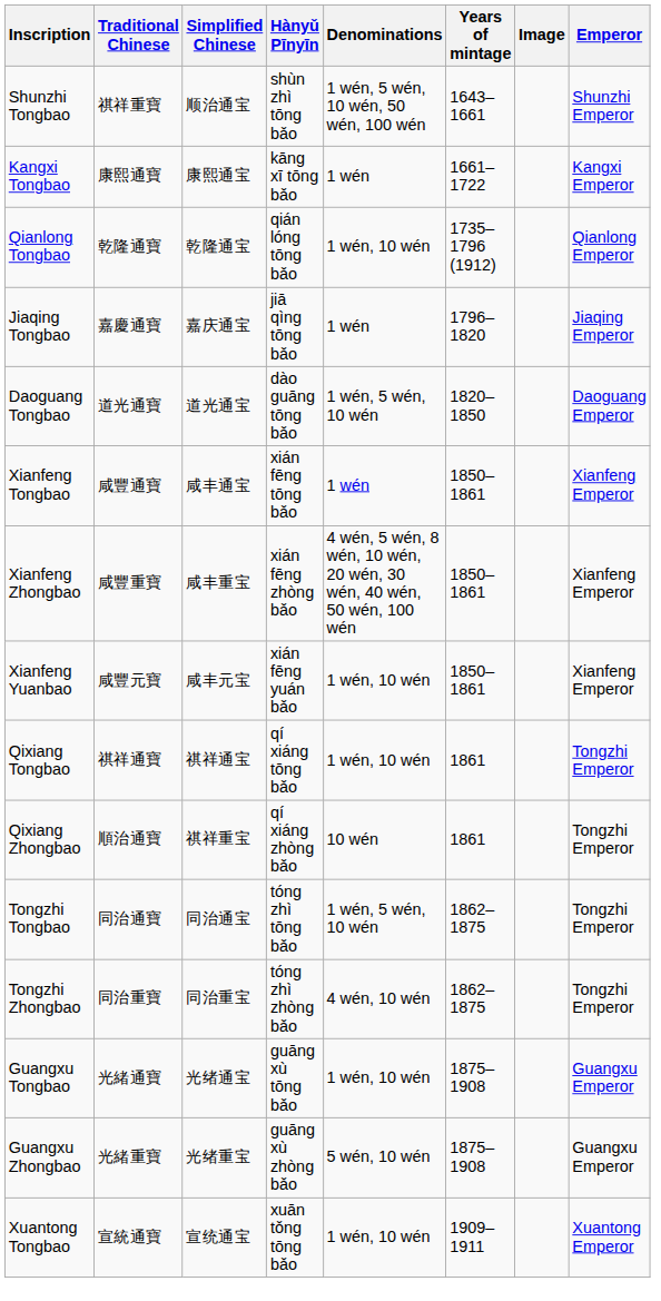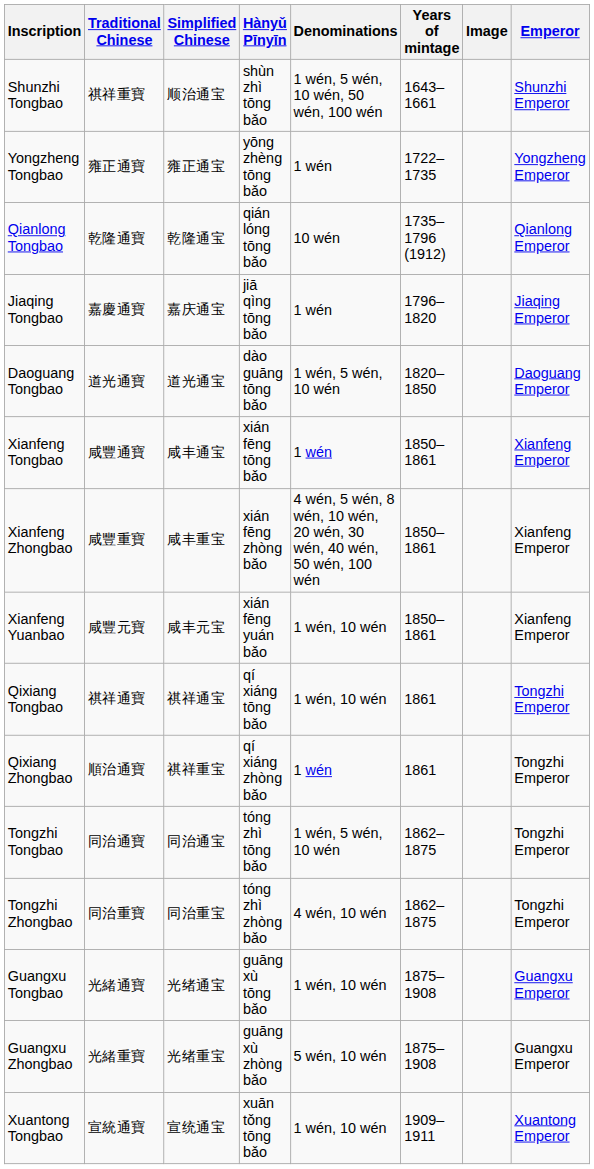- row: Kangxi Tongbao | 康熙通寶 | 康熙通宝 | kāng xī tōng bǎo | 1 wén | 1661–1722 | Kangxi Emperor
+ row: Yongzheng Tongbao | 雍正通寶 | 雍正通宝 | yōng zhèng tōng bǎo | 1 wén | 1722–1735 | Yongzheng Emperor
Qianlong Tongbao | Denominations: 1 wén, 10 wén -> 10 wén
Qixiang Zhongbao | Denominations: 10 wén -> 1 wén
